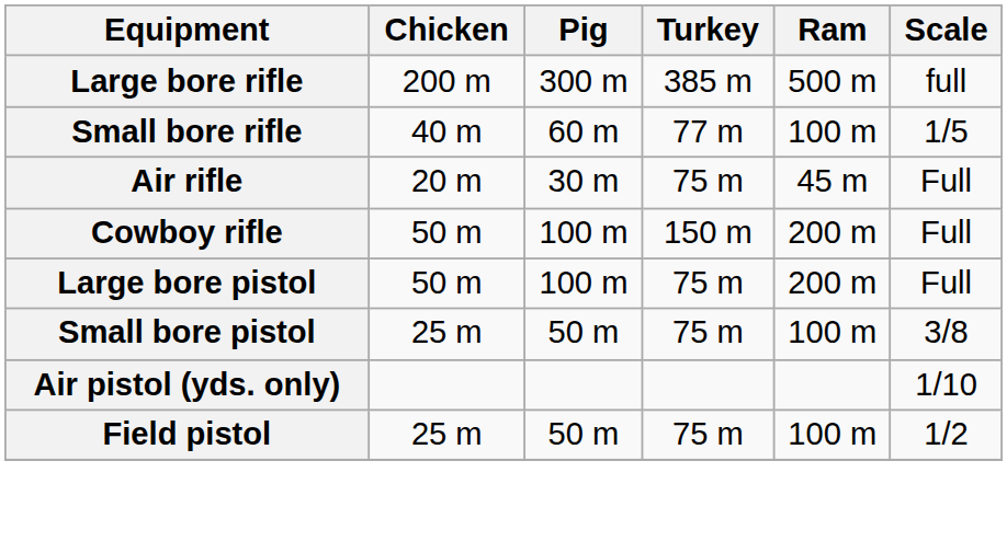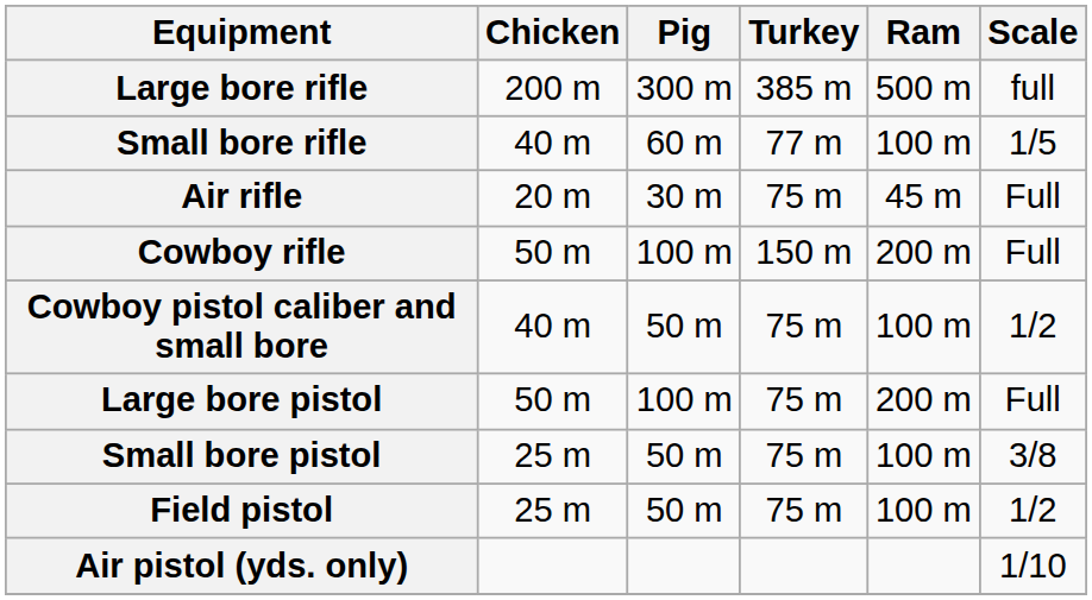+ row: Cowboy pistol caliber and small bore | 40 m | 50 m | 75 m | 100 m | 1/2
rows swapped: Field pistol <-> Air pistol (yds. only)
